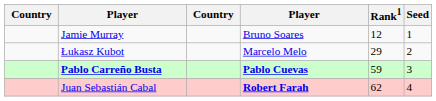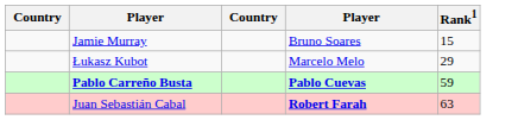- column: Seed | 1 | 2 | 3 | 4
Jamie Murray | Rank1: 12 -> 15
Juan Sebastián Cabal | Rank1: 62 -> 63
